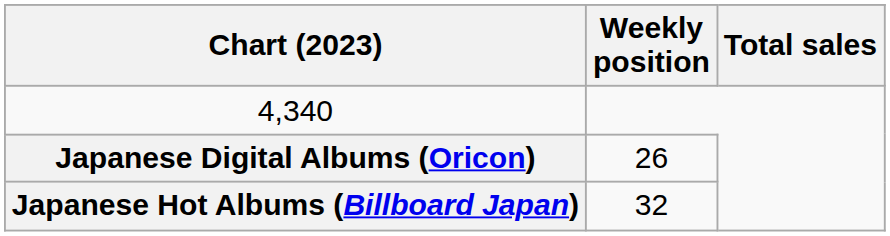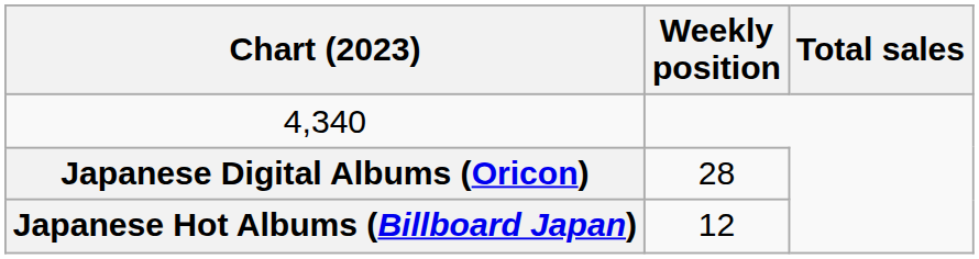Japanese Digital Albums (Oricon) | Weekly position: 26 -> 28
Japanese Hot Albums (Billboard Japan) | Weekly position: 32 -> 12
